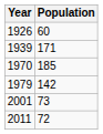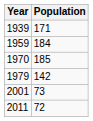- row: 1926 | 60
+ row: 1959 | 184
